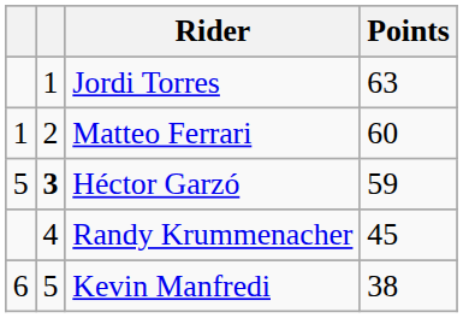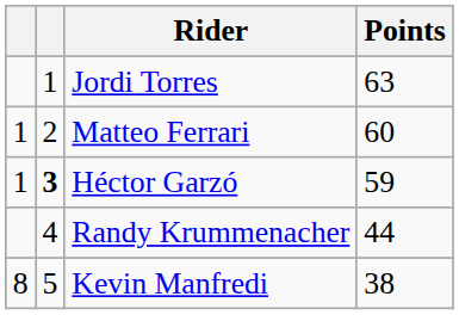Héctor Garzó | column 1: 5 -> 1
Randy Krummenacher | Points: 45 -> 44
Kevin Manfredi | column 1: 6 -> 8
